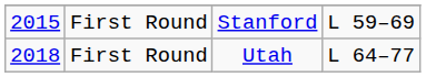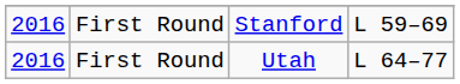Stanford | column 1: 2015 -> 2016
Utah | column 1: 2018 -> 2016
